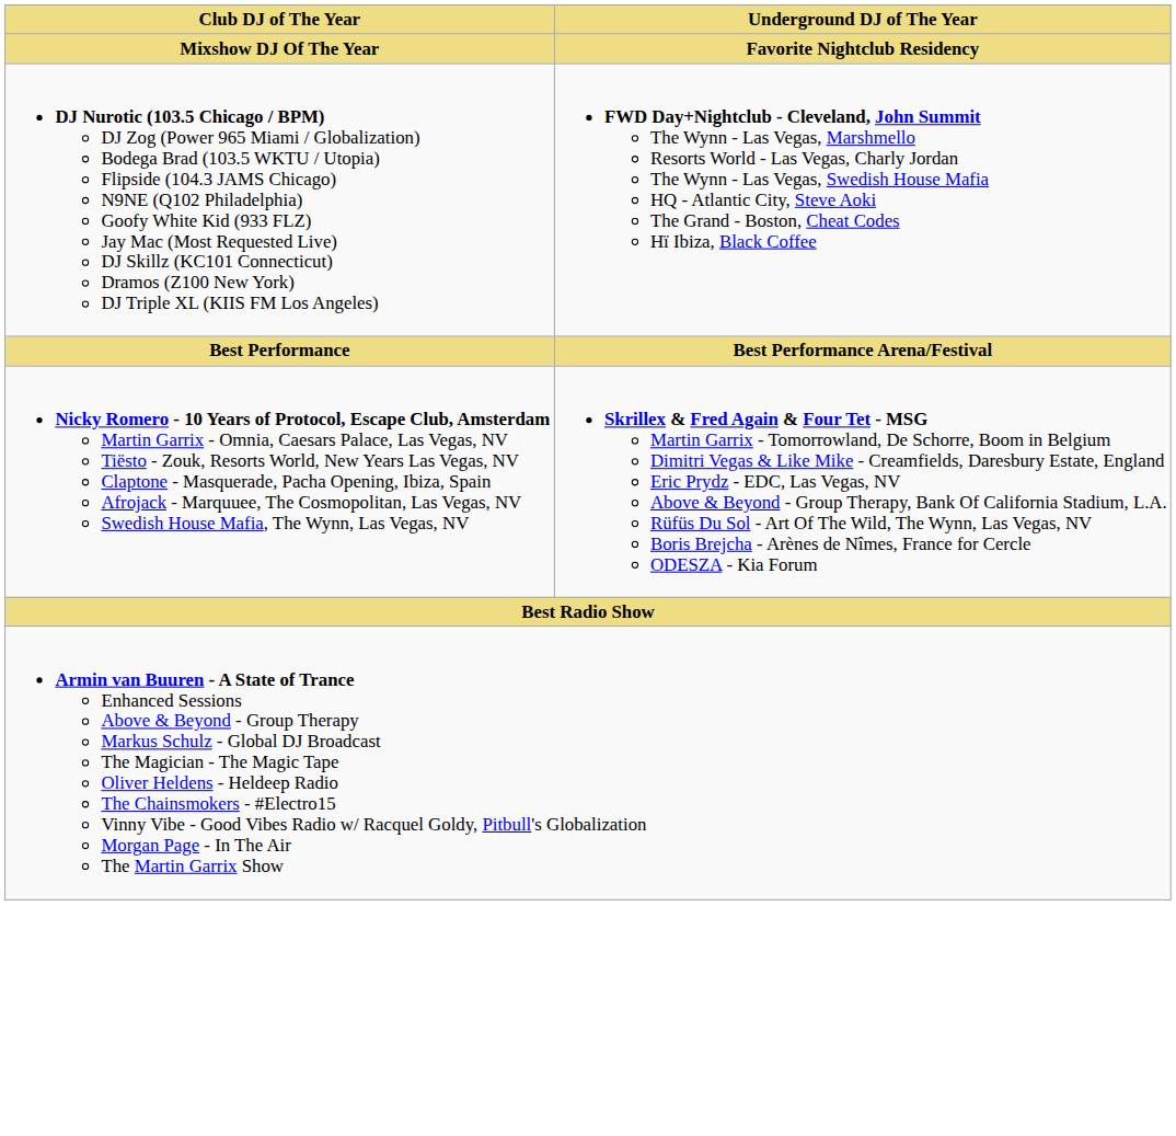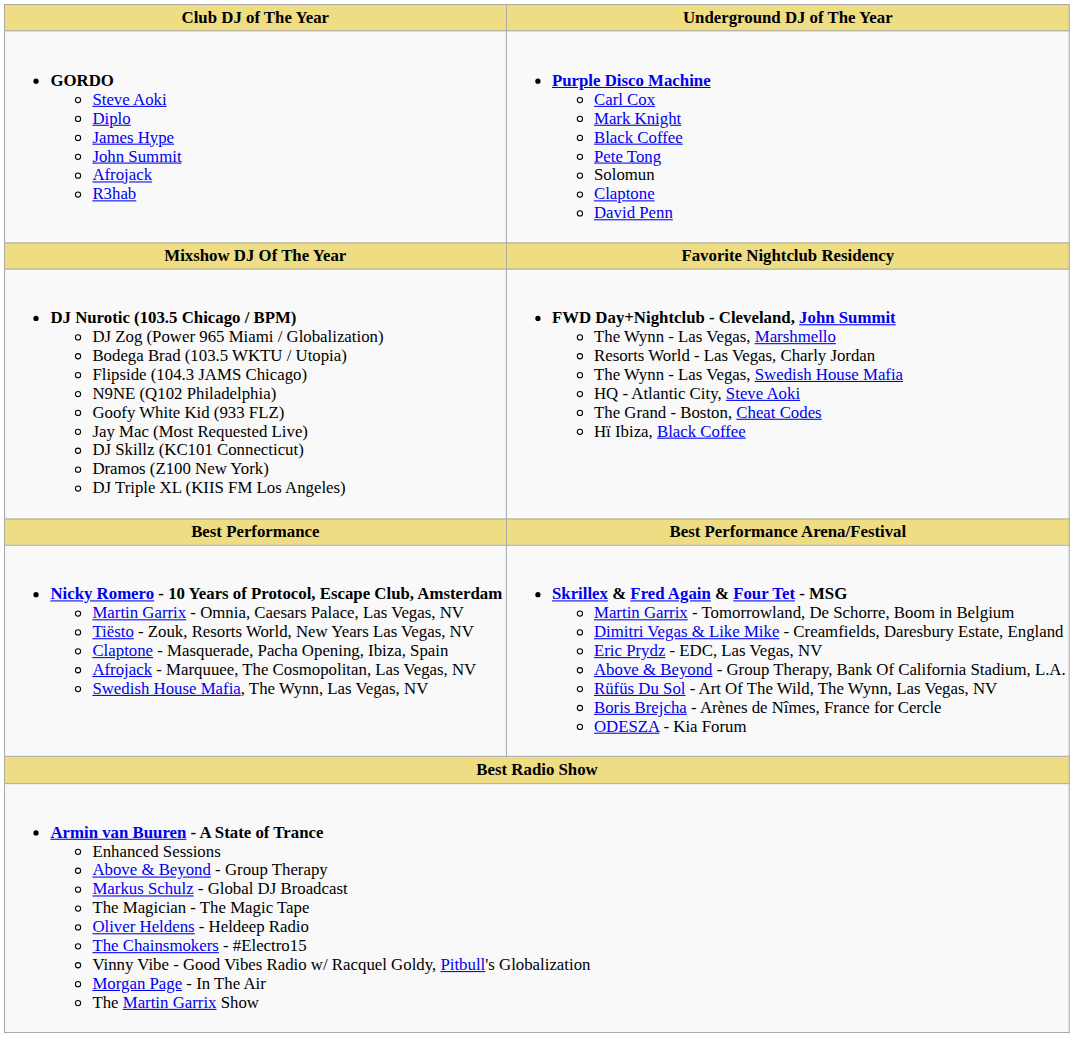+ row: GORDO Steve Aoki Diplo James Hype John Summit Afrojack R3hab | Purple Disco Machine Carl Cox Mark Knight Black Coffee Pete Tong Solomun Claptone David Penn
